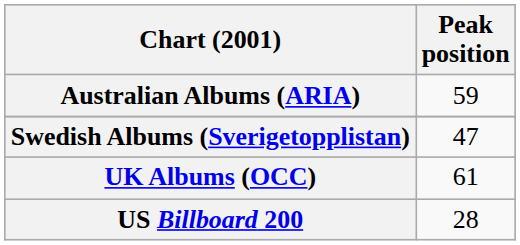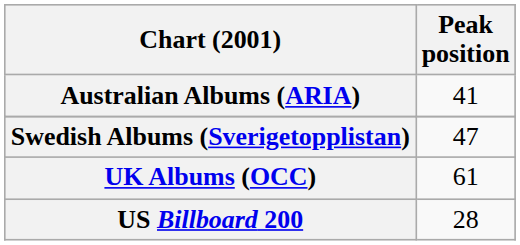Australian Albums (ARIA) | Peak position: 59 -> 41
